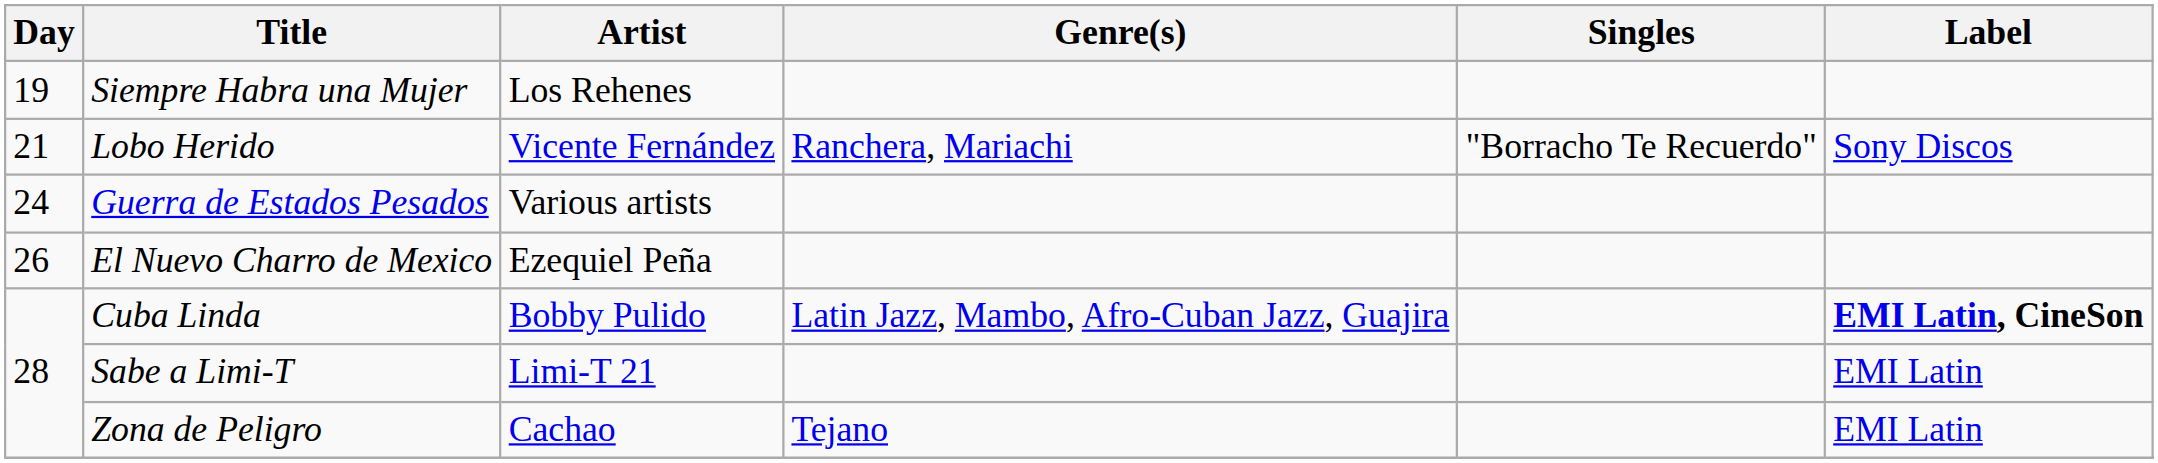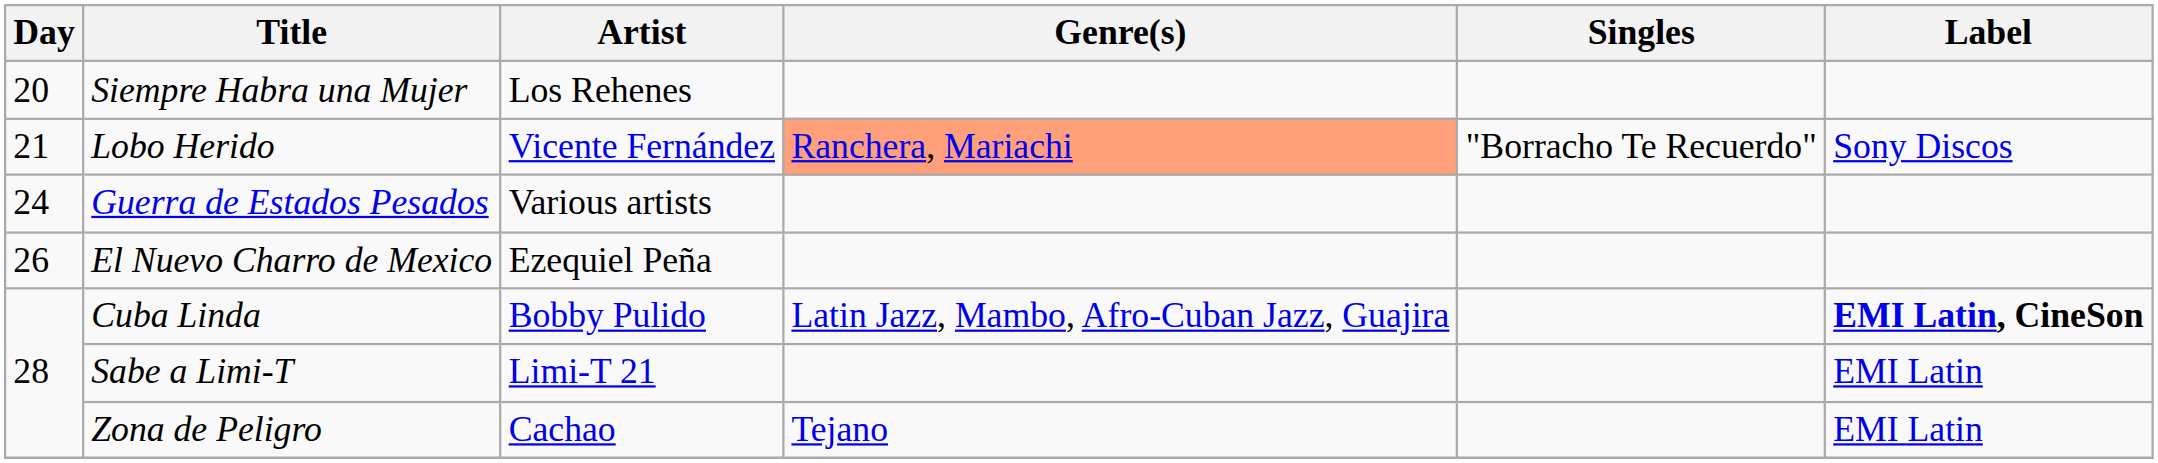Siempre Habra una Mujer | Day: 19 -> 20
Lobo Herido | Genre(s): no background -> lightsalmon background
